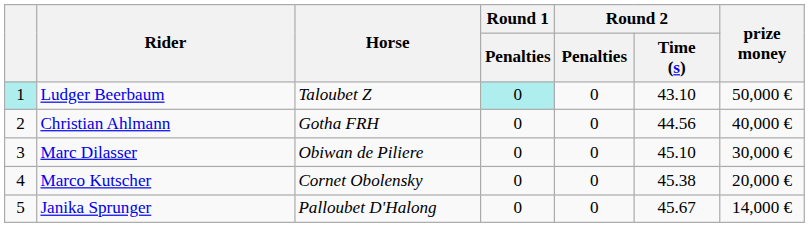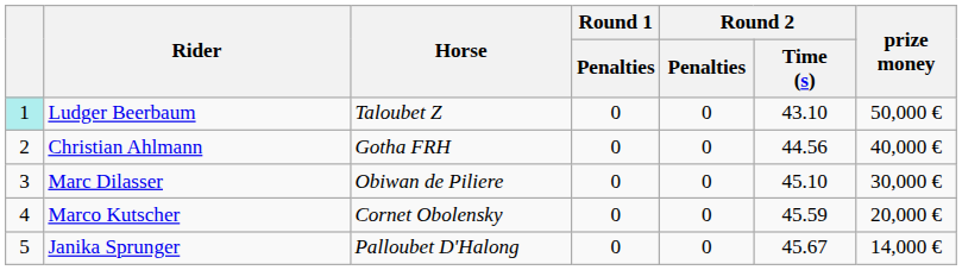Ludger Beerbaum | Round 1 / Penalties: paleturquoise background -> no background
Marco Kutscher | Round 2 / Time (s): 45.38 -> 45.59
